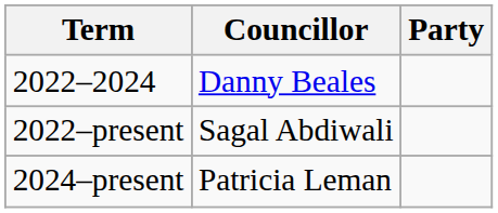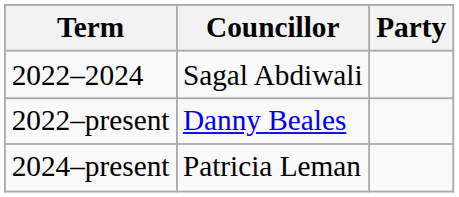2022–2024 | Councillor: Danny Beales -> Sagal Abdiwali
2022–present | Councillor: Sagal Abdiwali -> Danny Beales
